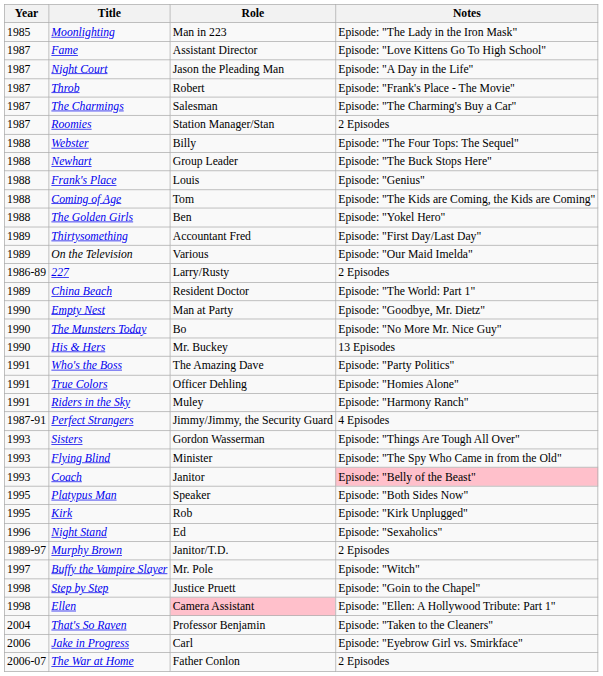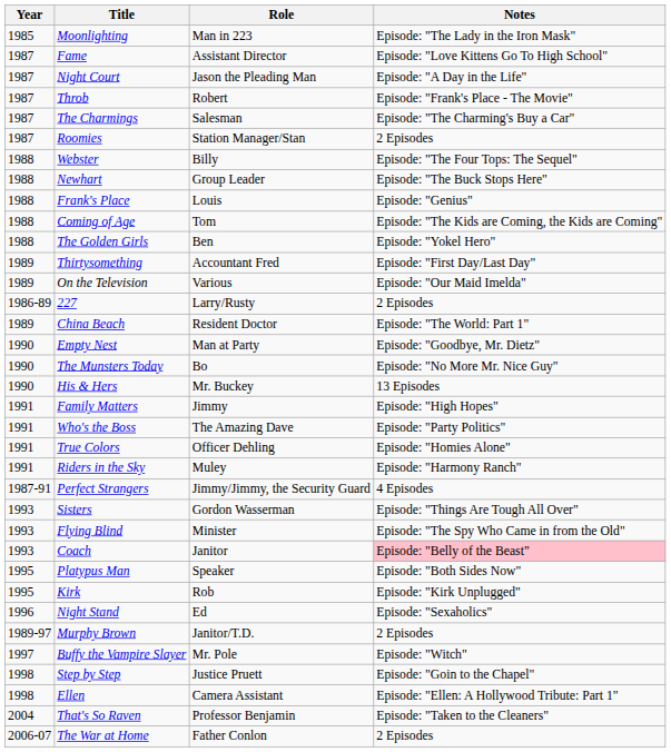+ row: 1991 | Family Matters | Jimmy | Episode: "High Hopes"
Ellen | Role: pink background -> no background
- row: 2006 | Jake in Progress | Carl | Episode: "Eyebrow Girl vs. Smirkface"
